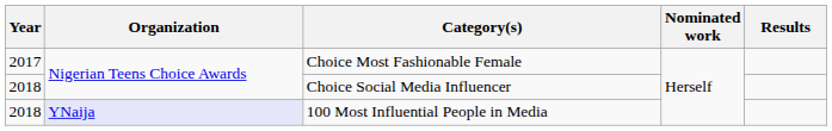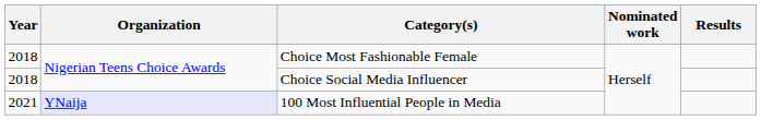Choice Most Fashionable Female | Year: 2017 -> 2018
100 Most Influential People in Media | Year: 2018 -> 2021
